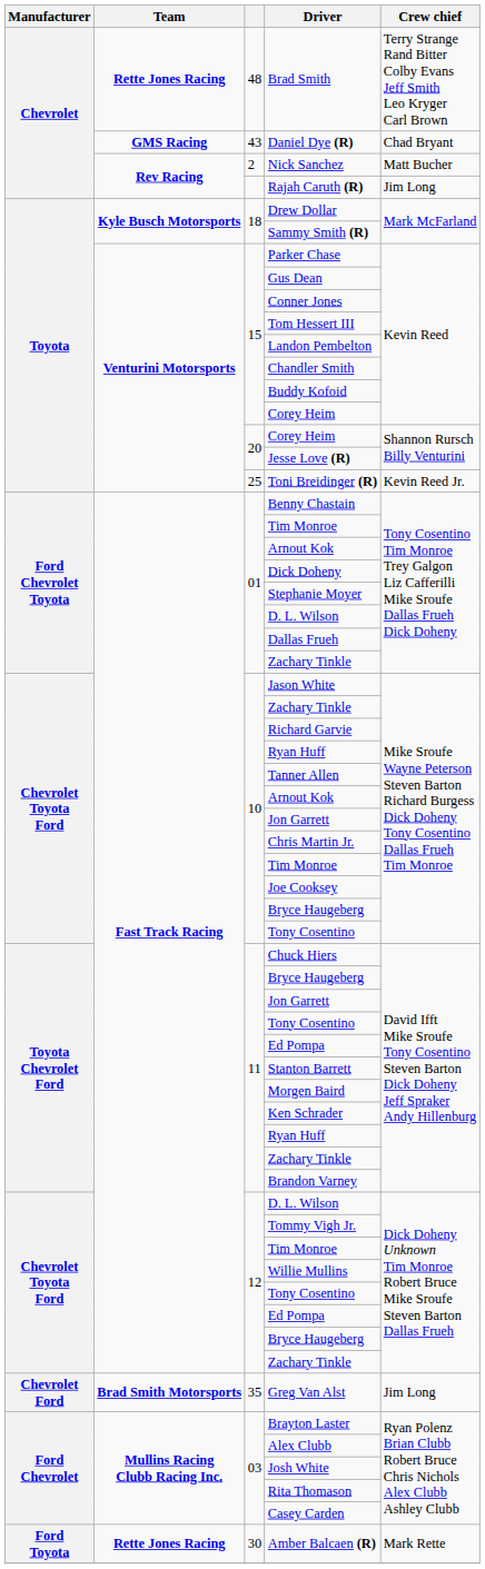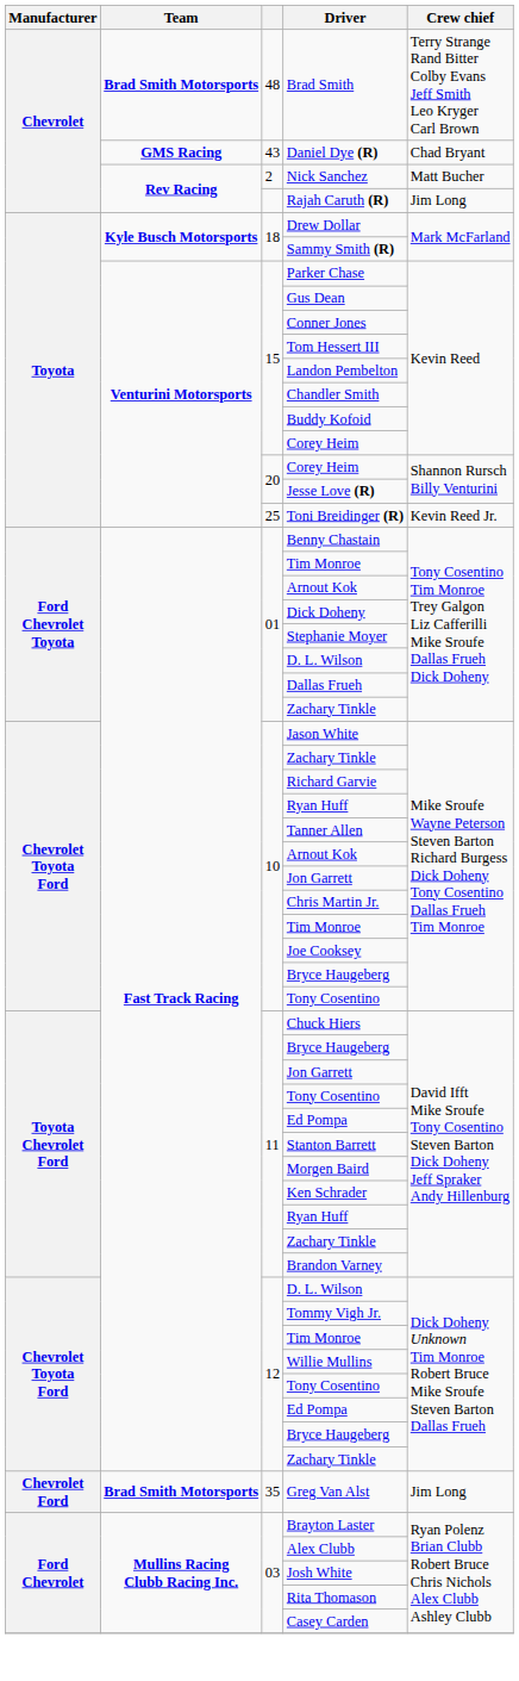Brad Smith | Team: Rette Jones Racing -> Brad Smith Motorsports
- row: Ford Toyota | Rette Jones Racing | 30 | Amber Balcaen (R) | Mark Rette
